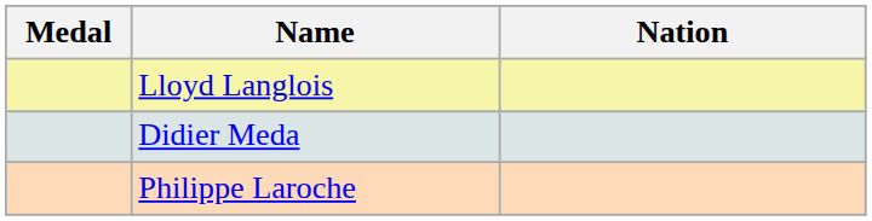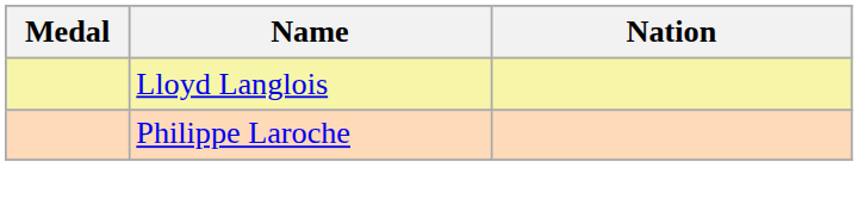- row: Didier Meda
